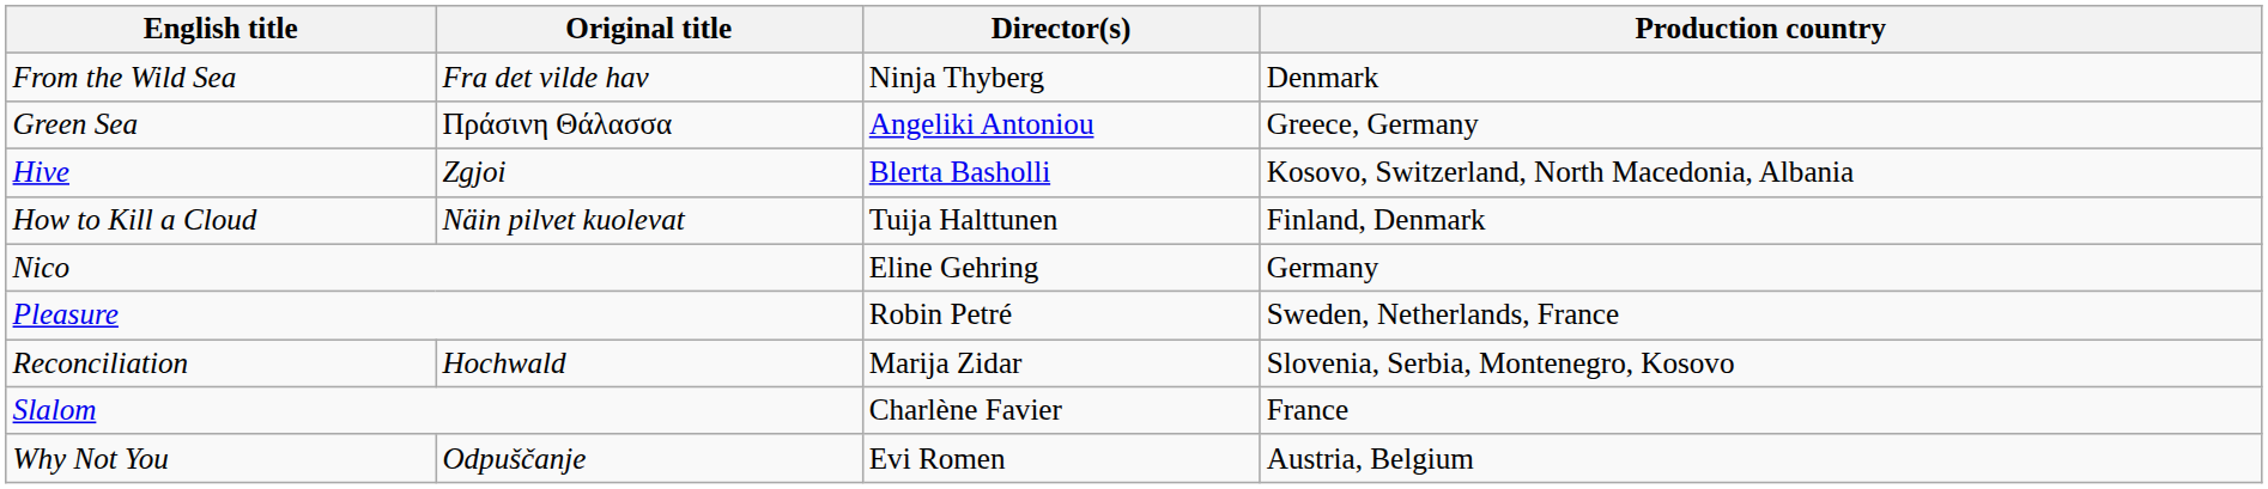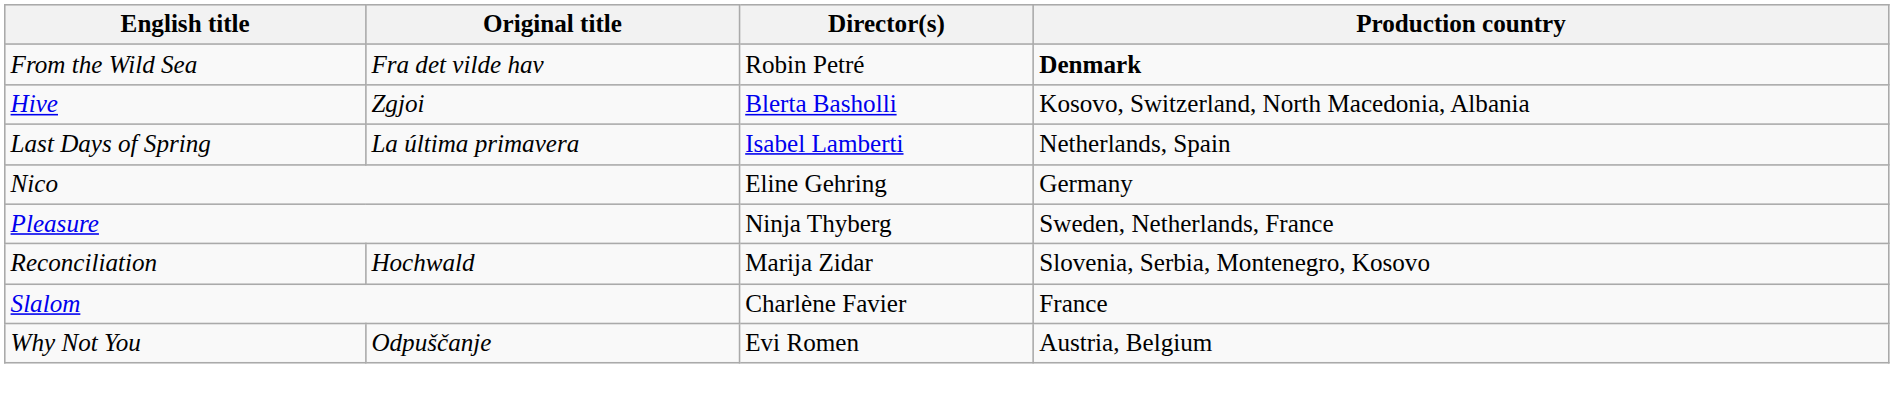From the Wild Sea | Director(s): Ninja Thyberg -> Robin Petré
From the Wild Sea | Production country: normal -> bold
- row: Green Sea | Πράσινη Θάλασσα | Angeliki Antoniou | Greece, Germany
- row: How to Kill a Cloud | Näin pilvet kuolevat | Tuija Halttunen | Finland, Denmark
+ row: Last Days of Spring | La última primavera | Isabel Lamberti | Netherlands, Spain
Pleasure | Director(s): Robin Petré -> Ninja Thyberg
